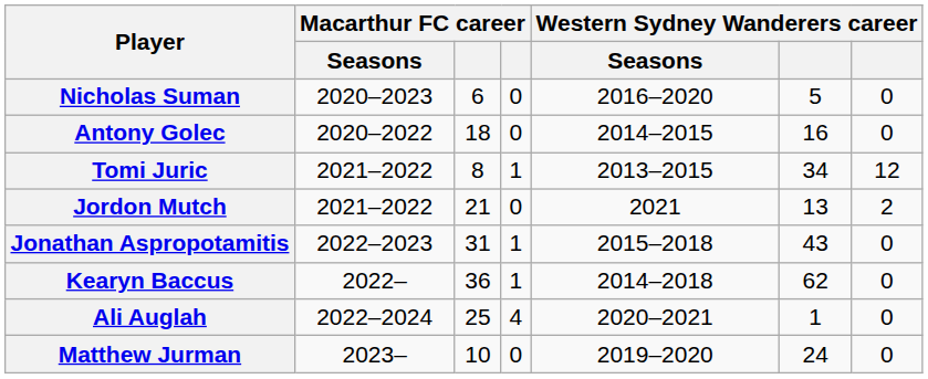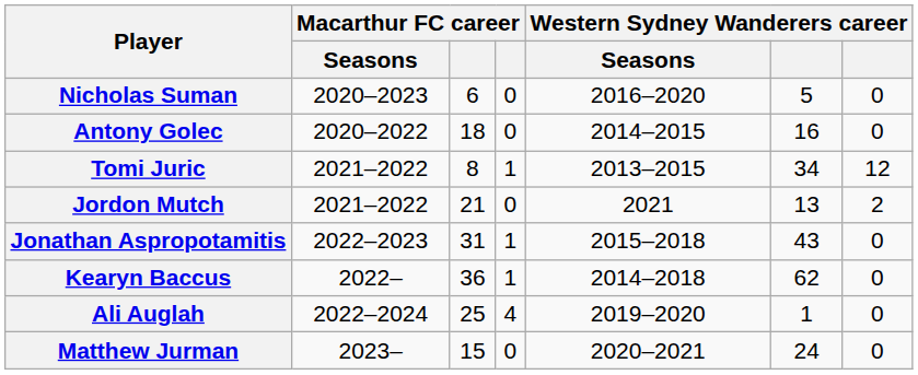Ali Auglah | Western Sydney Wanderers career / Seasons: 2020–2021 -> 2019–2020
Matthew Jurman | column 3: 10 -> 15
Matthew Jurman | Western Sydney Wanderers career / Seasons: 2019–2020 -> 2020–2021
